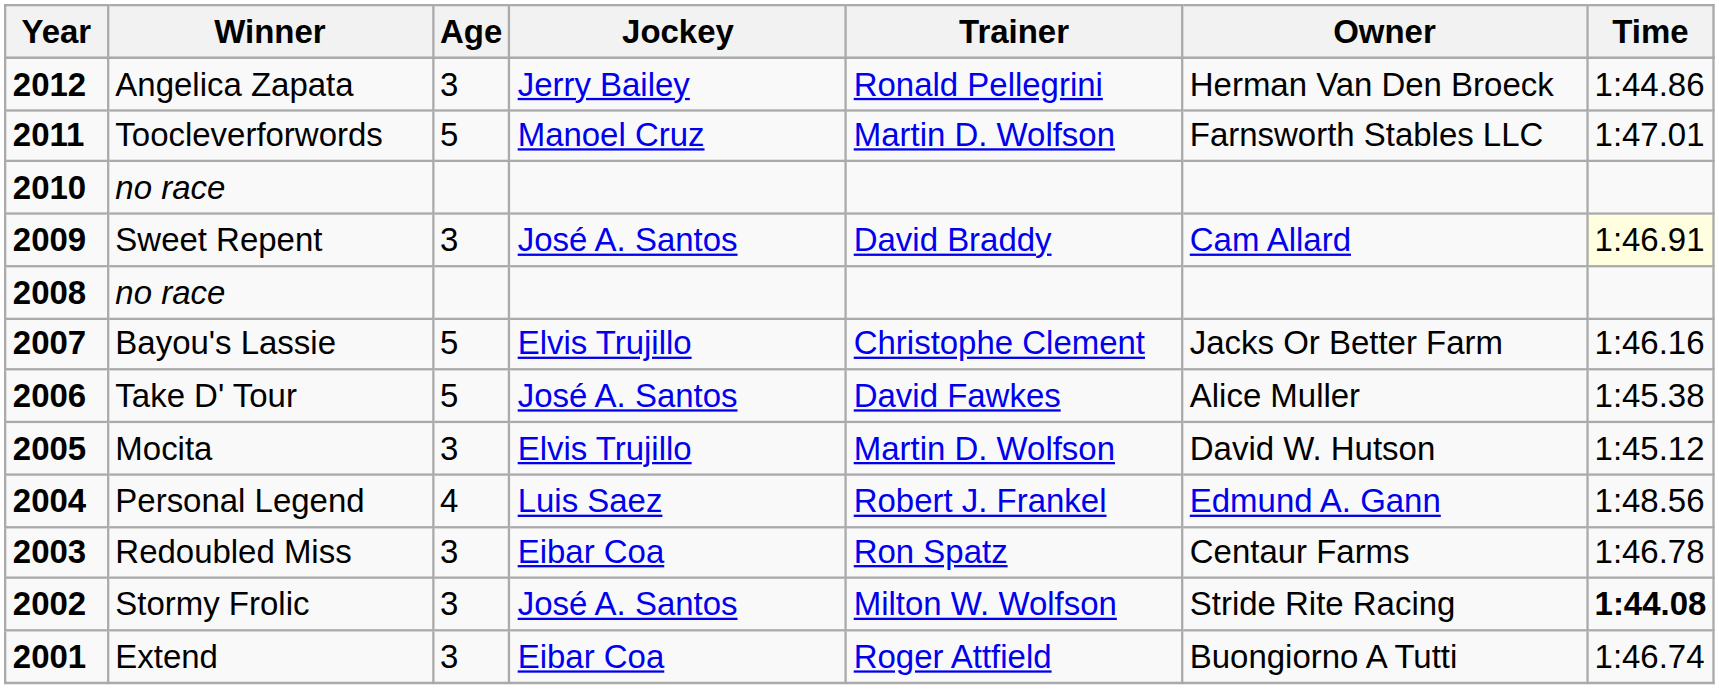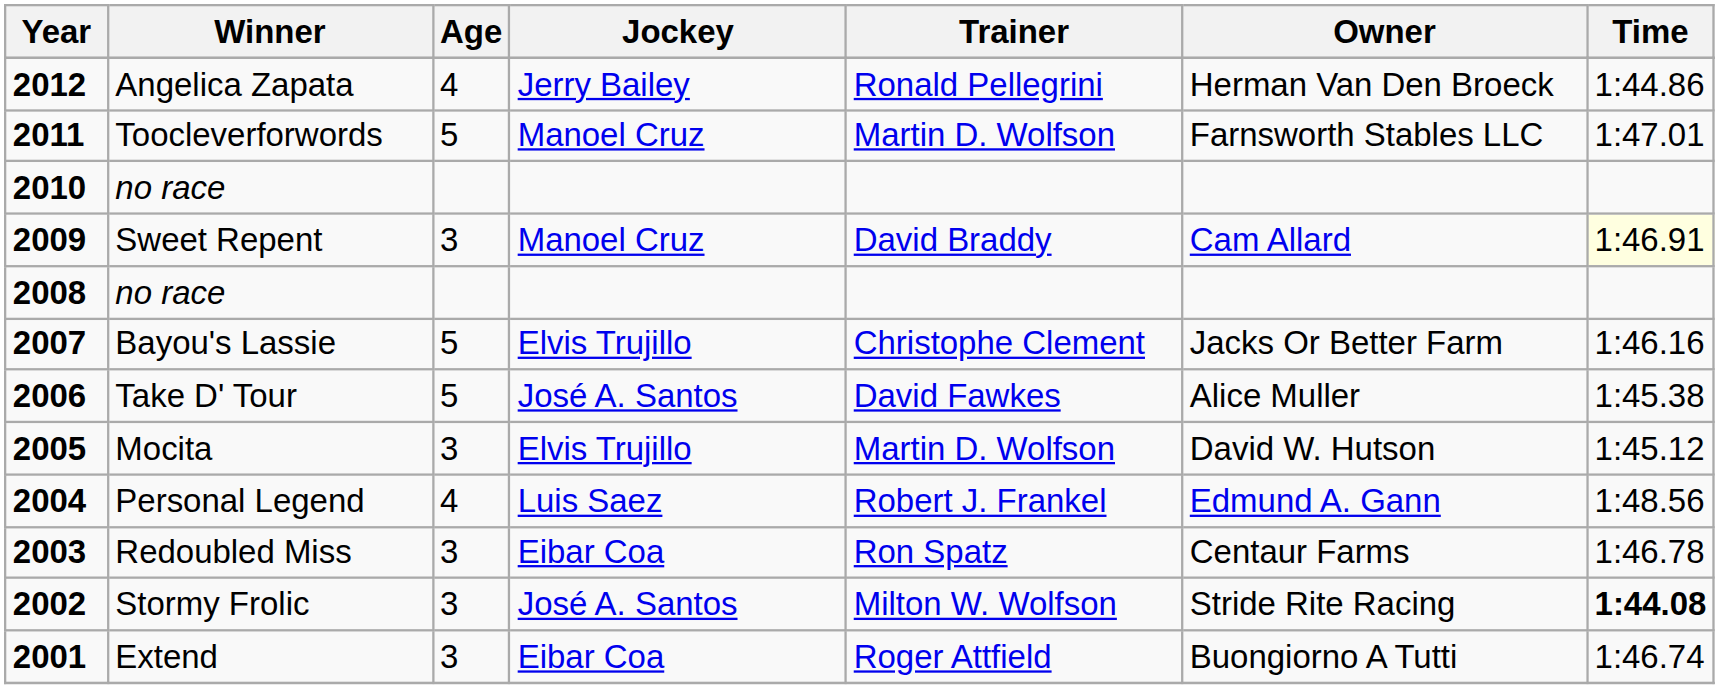Angelica Zapata | Age: 3 -> 4
Sweet Repent | Jockey: José A. Santos -> Manoel Cruz
